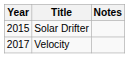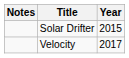columns swapped: Year <-> Notes
